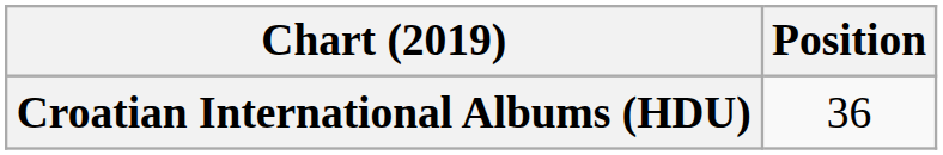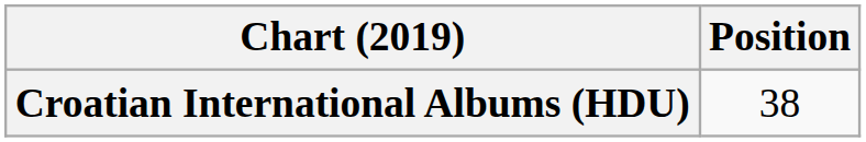Croatian International Albums (HDU) | Position: 36 -> 38
